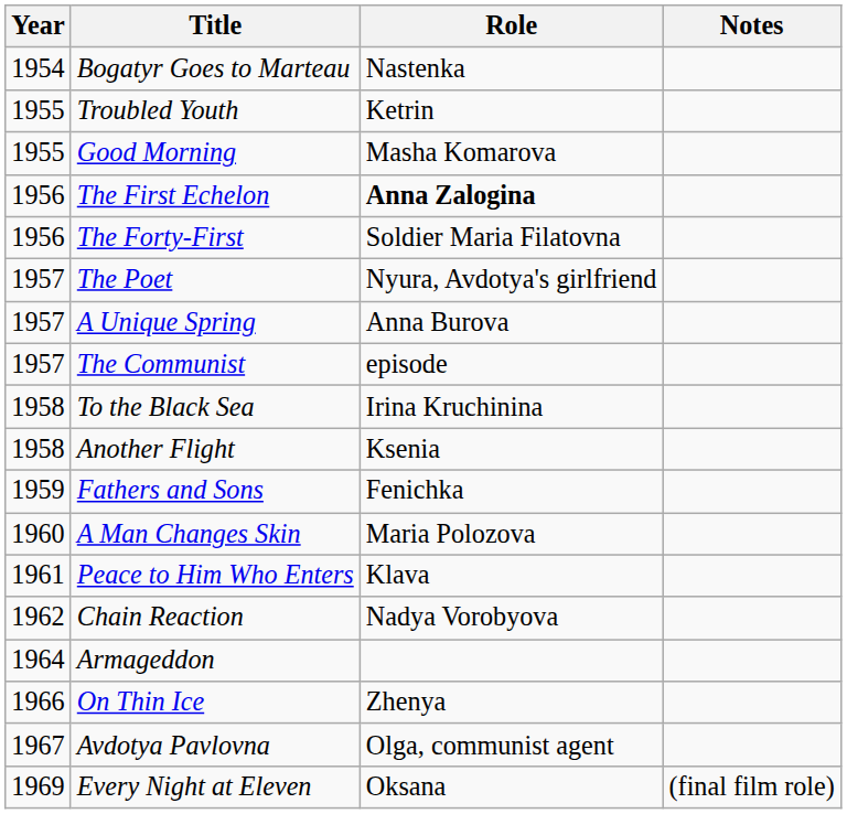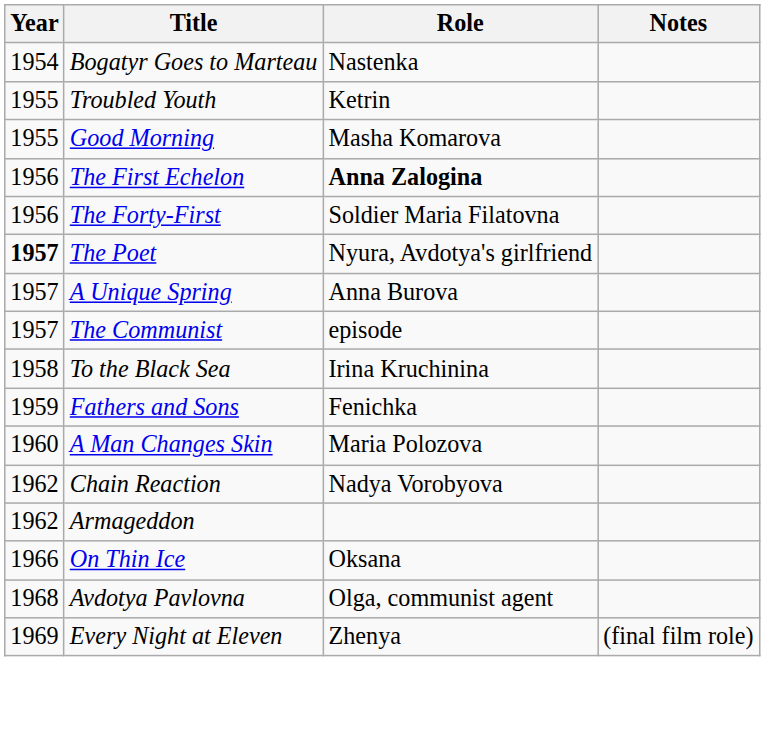The Poet | Year: normal -> bold
- row: 1958 | Another Flight | Ksenia
- row: 1961 | Peace to Him Who Enters | Klava
Armageddon | Year: 1964 -> 1962
On Thin Ice | Role: Zhenya -> Oksana
Avdotya Pavlovna | Year: 1967 -> 1968
Every Night at Eleven | Role: Oksana -> Zhenya
